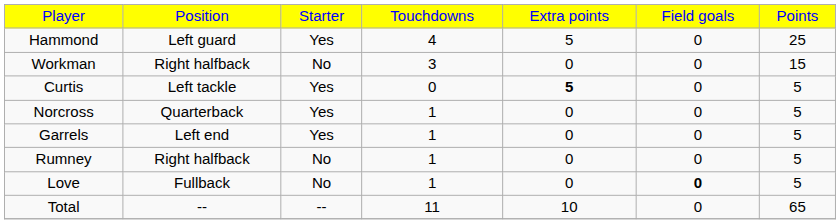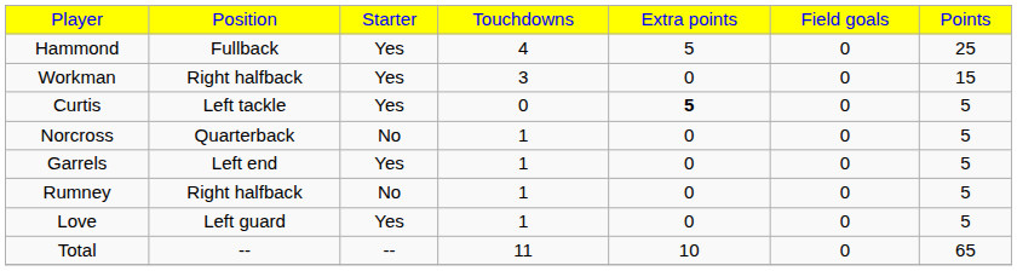Hammond | column 2: Left guard -> Fullback
Workman | column 3: No -> Yes
Norcross | column 3: Yes -> No
Love | column 2: Fullback -> Left guard
Love | column 3: No -> Yes
Love | column 6: bold -> normal
